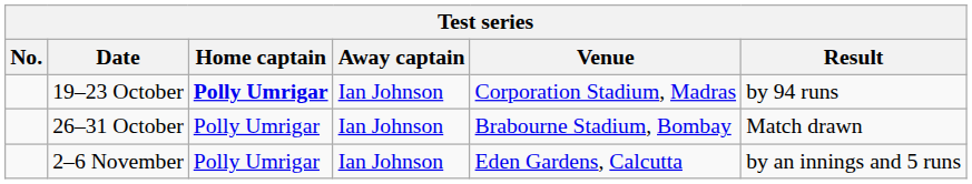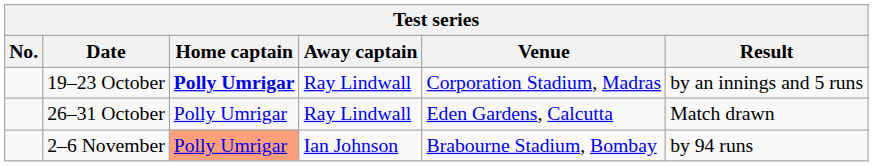19–23 October | Away captain: Ian Johnson -> Ray Lindwall
19–23 October | Result: by 94 runs -> by an innings and 5 runs
26–31 October | Away captain: Ian Johnson -> Ray Lindwall
26–31 October | Venue: Brabourne Stadium, Bombay -> Eden Gardens, Calcutta
2–6 November | Home captain: no background -> lightsalmon background
2–6 November | Venue: Eden Gardens, Calcutta -> Brabourne Stadium, Bombay
2–6 November | Result: by an innings and 5 runs -> by 94 runs
